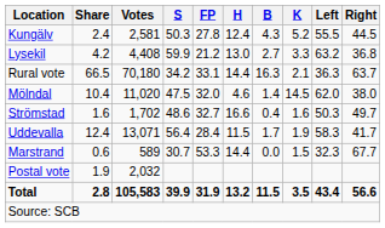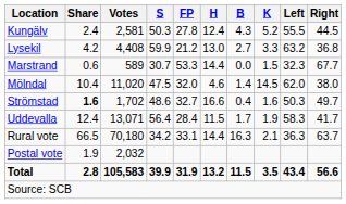rows swapped: Marstrand <-> Rural vote
Strömstad | Share: normal -> bold
